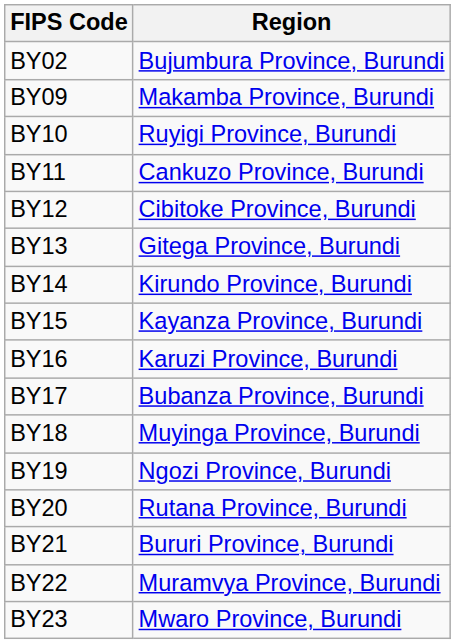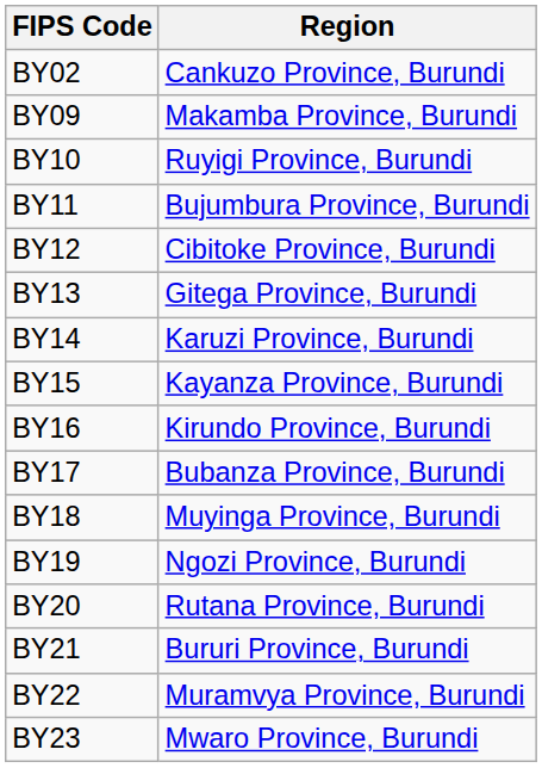BY02 | Region: Bujumbura Province, Burundi -> Cankuzo Province, Burundi
BY11 | Region: Cankuzo Province, Burundi -> Bujumbura Province, Burundi
BY14 | Region: Kirundo Province, Burundi -> Karuzi Province, Burundi
BY16 | Region: Karuzi Province, Burundi -> Kirundo Province, Burundi
